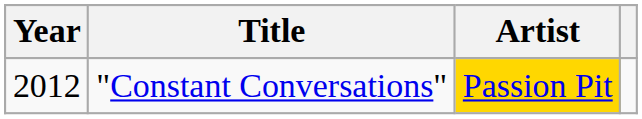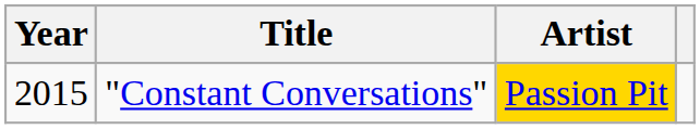"Constant Conversations" | Year: 2012 -> 2015
